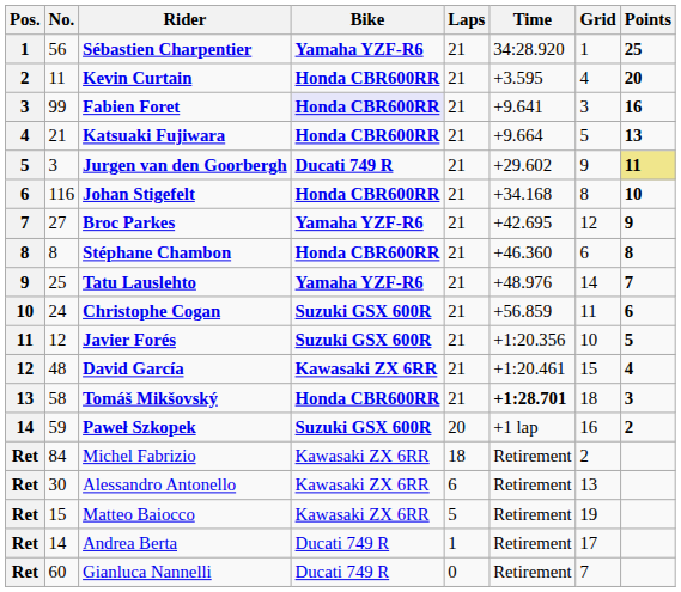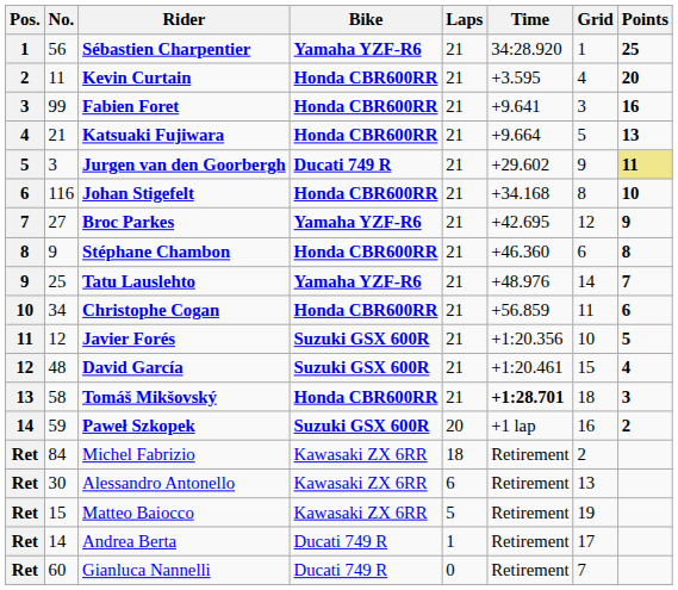Fabien Foret | Bike: lavender background -> no background
Stéphane Chambon | No.: 8 -> 9
Christophe Cogan | No.: 24 -> 34
Christophe Cogan | Bike: Suzuki GSX 600R -> Honda CBR600RR
David García | Bike: Kawasaki ZX 6RR -> Suzuki GSX 600R
